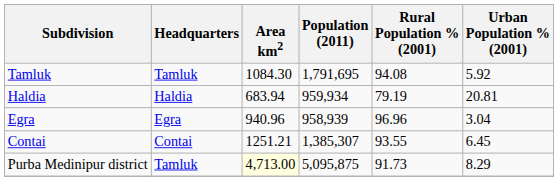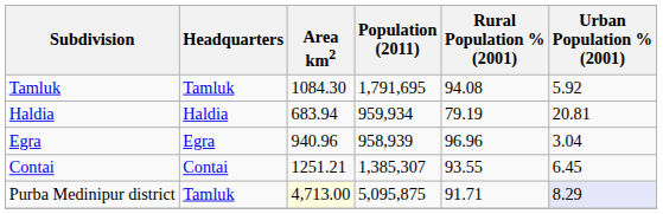Purba Medinipur district | Rural Population % (2001): 91.73 -> 91.71
Purba Medinipur district | Urban Population % (2001): no background -> lavender background
